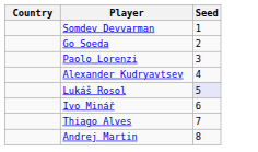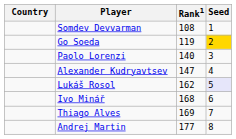+ column: Rank1 | 108 | 119 | 140 | 147 | 162 | 168 | 169 | 177
Go Soeda | Seed: no background -> gold background
